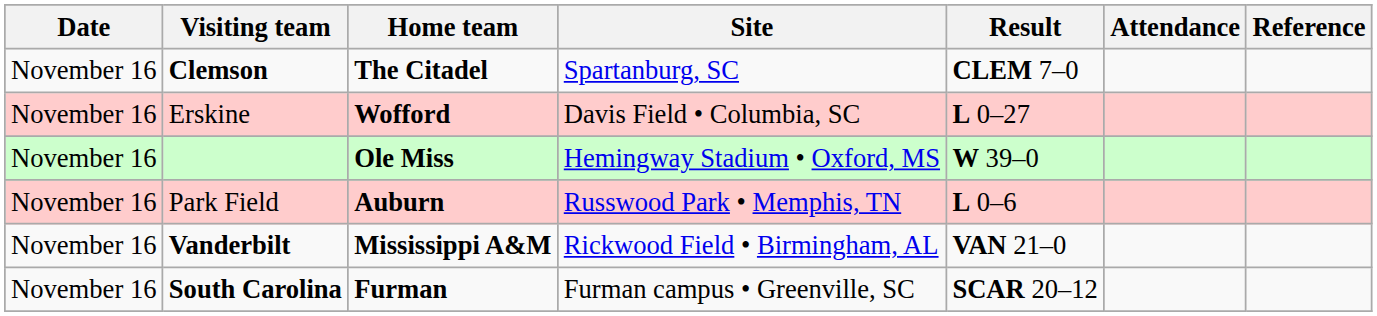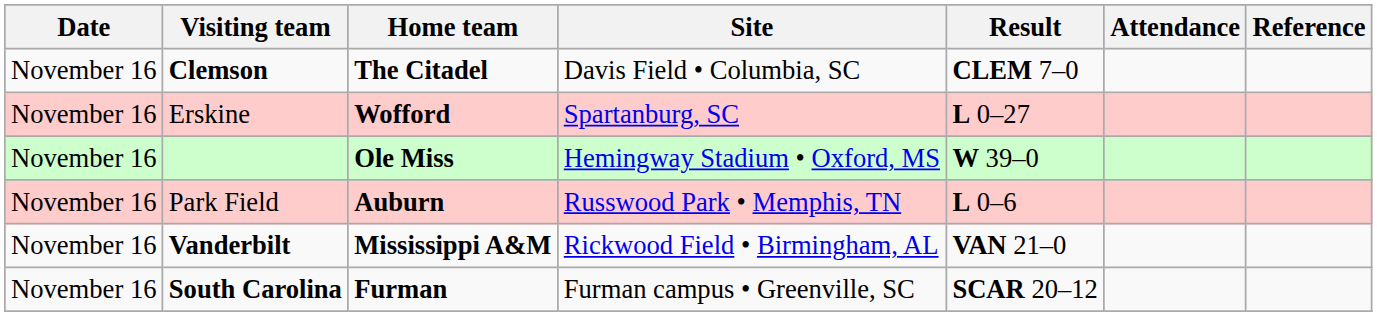Clemson | Site: Spartanburg, SC -> Davis Field • Columbia, SC
Erskine | Site: Davis Field • Columbia, SC -> Spartanburg, SC
